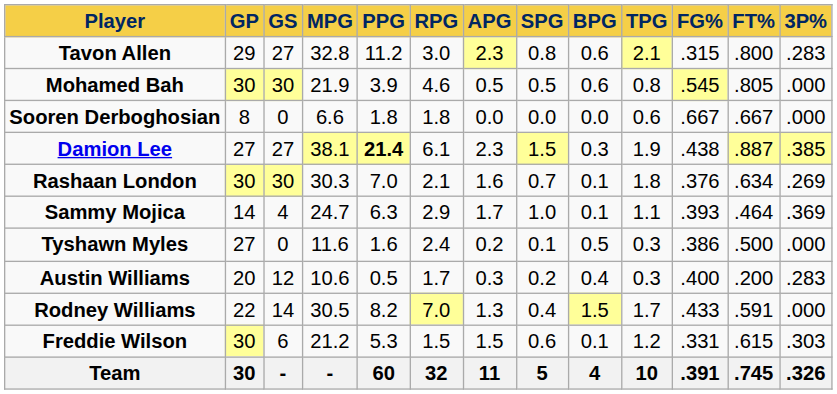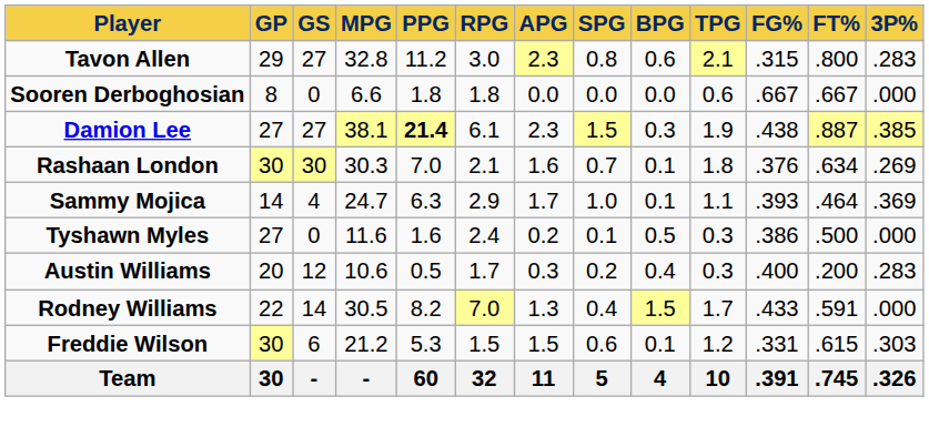- row: Mohamed Bah | 30 | 30 | 21.9 | 3.9 | 4.6 | 0.5 | 0.5 | 0.6 | 0.8 | .545 | .805 | .000
